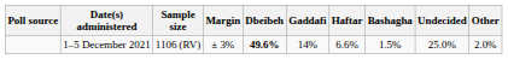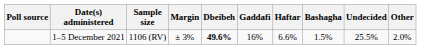1–5 December 2021 | Gaddafi: 14% -> 16%
1–5 December 2021 | Undecided: 25.0% -> 25.5%
